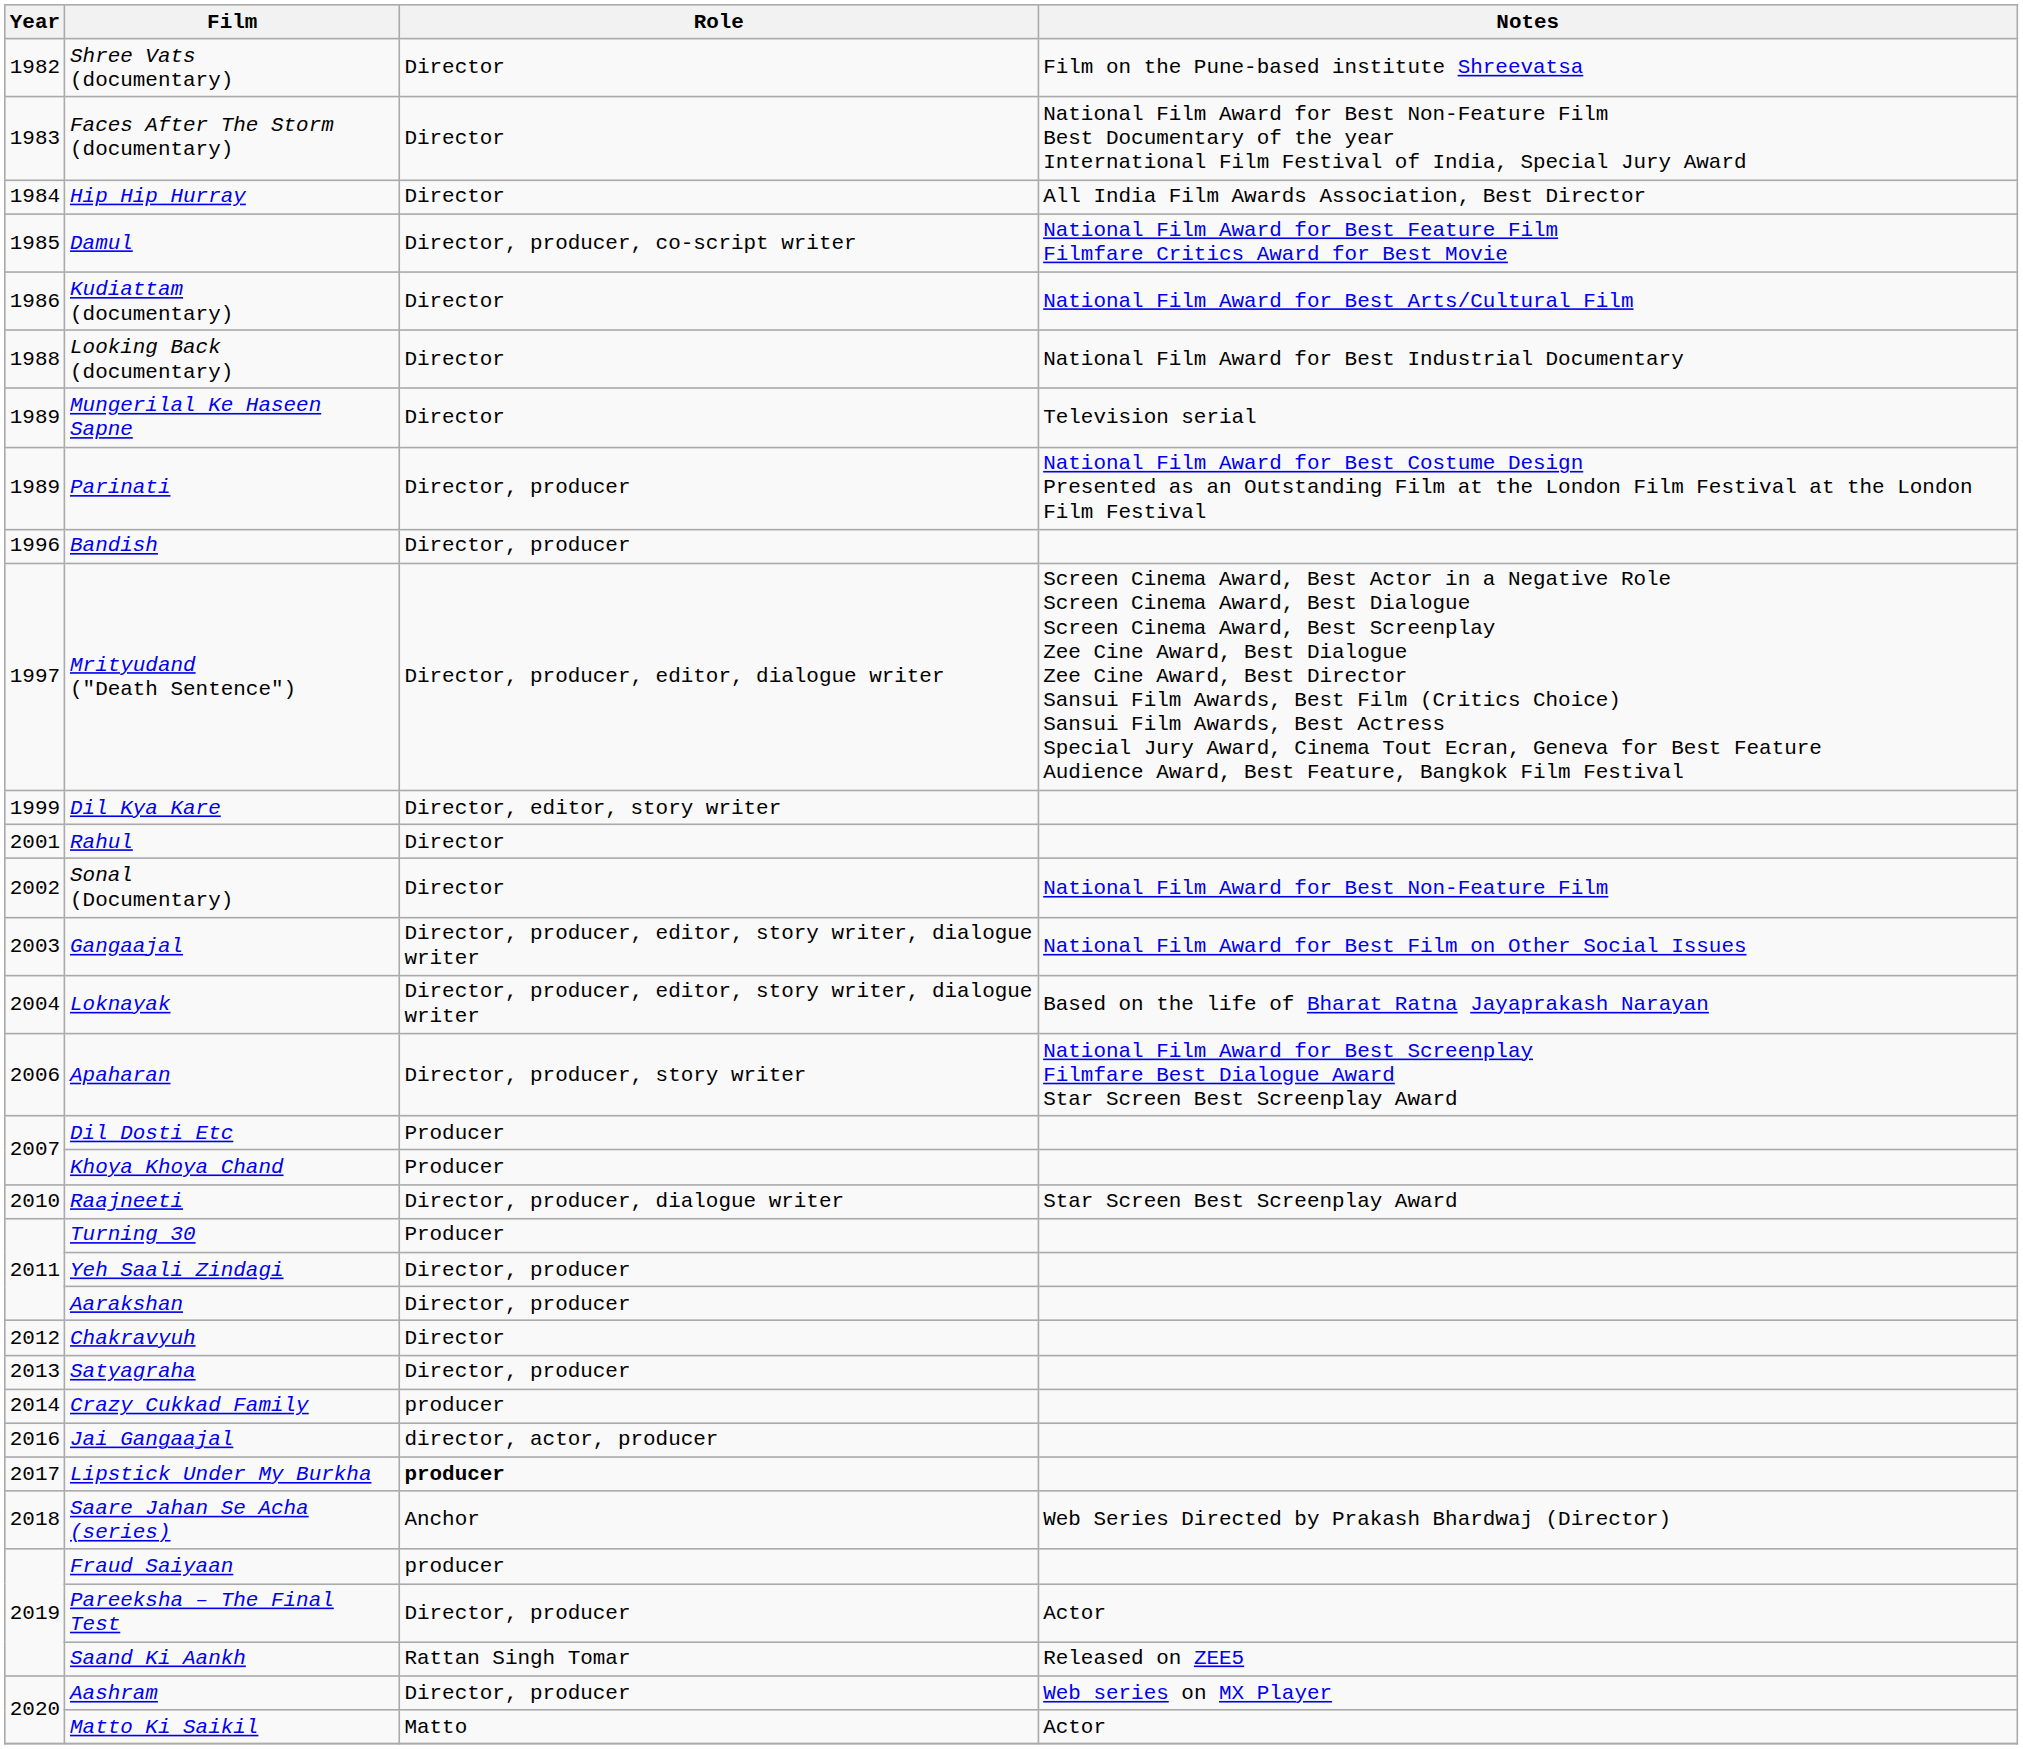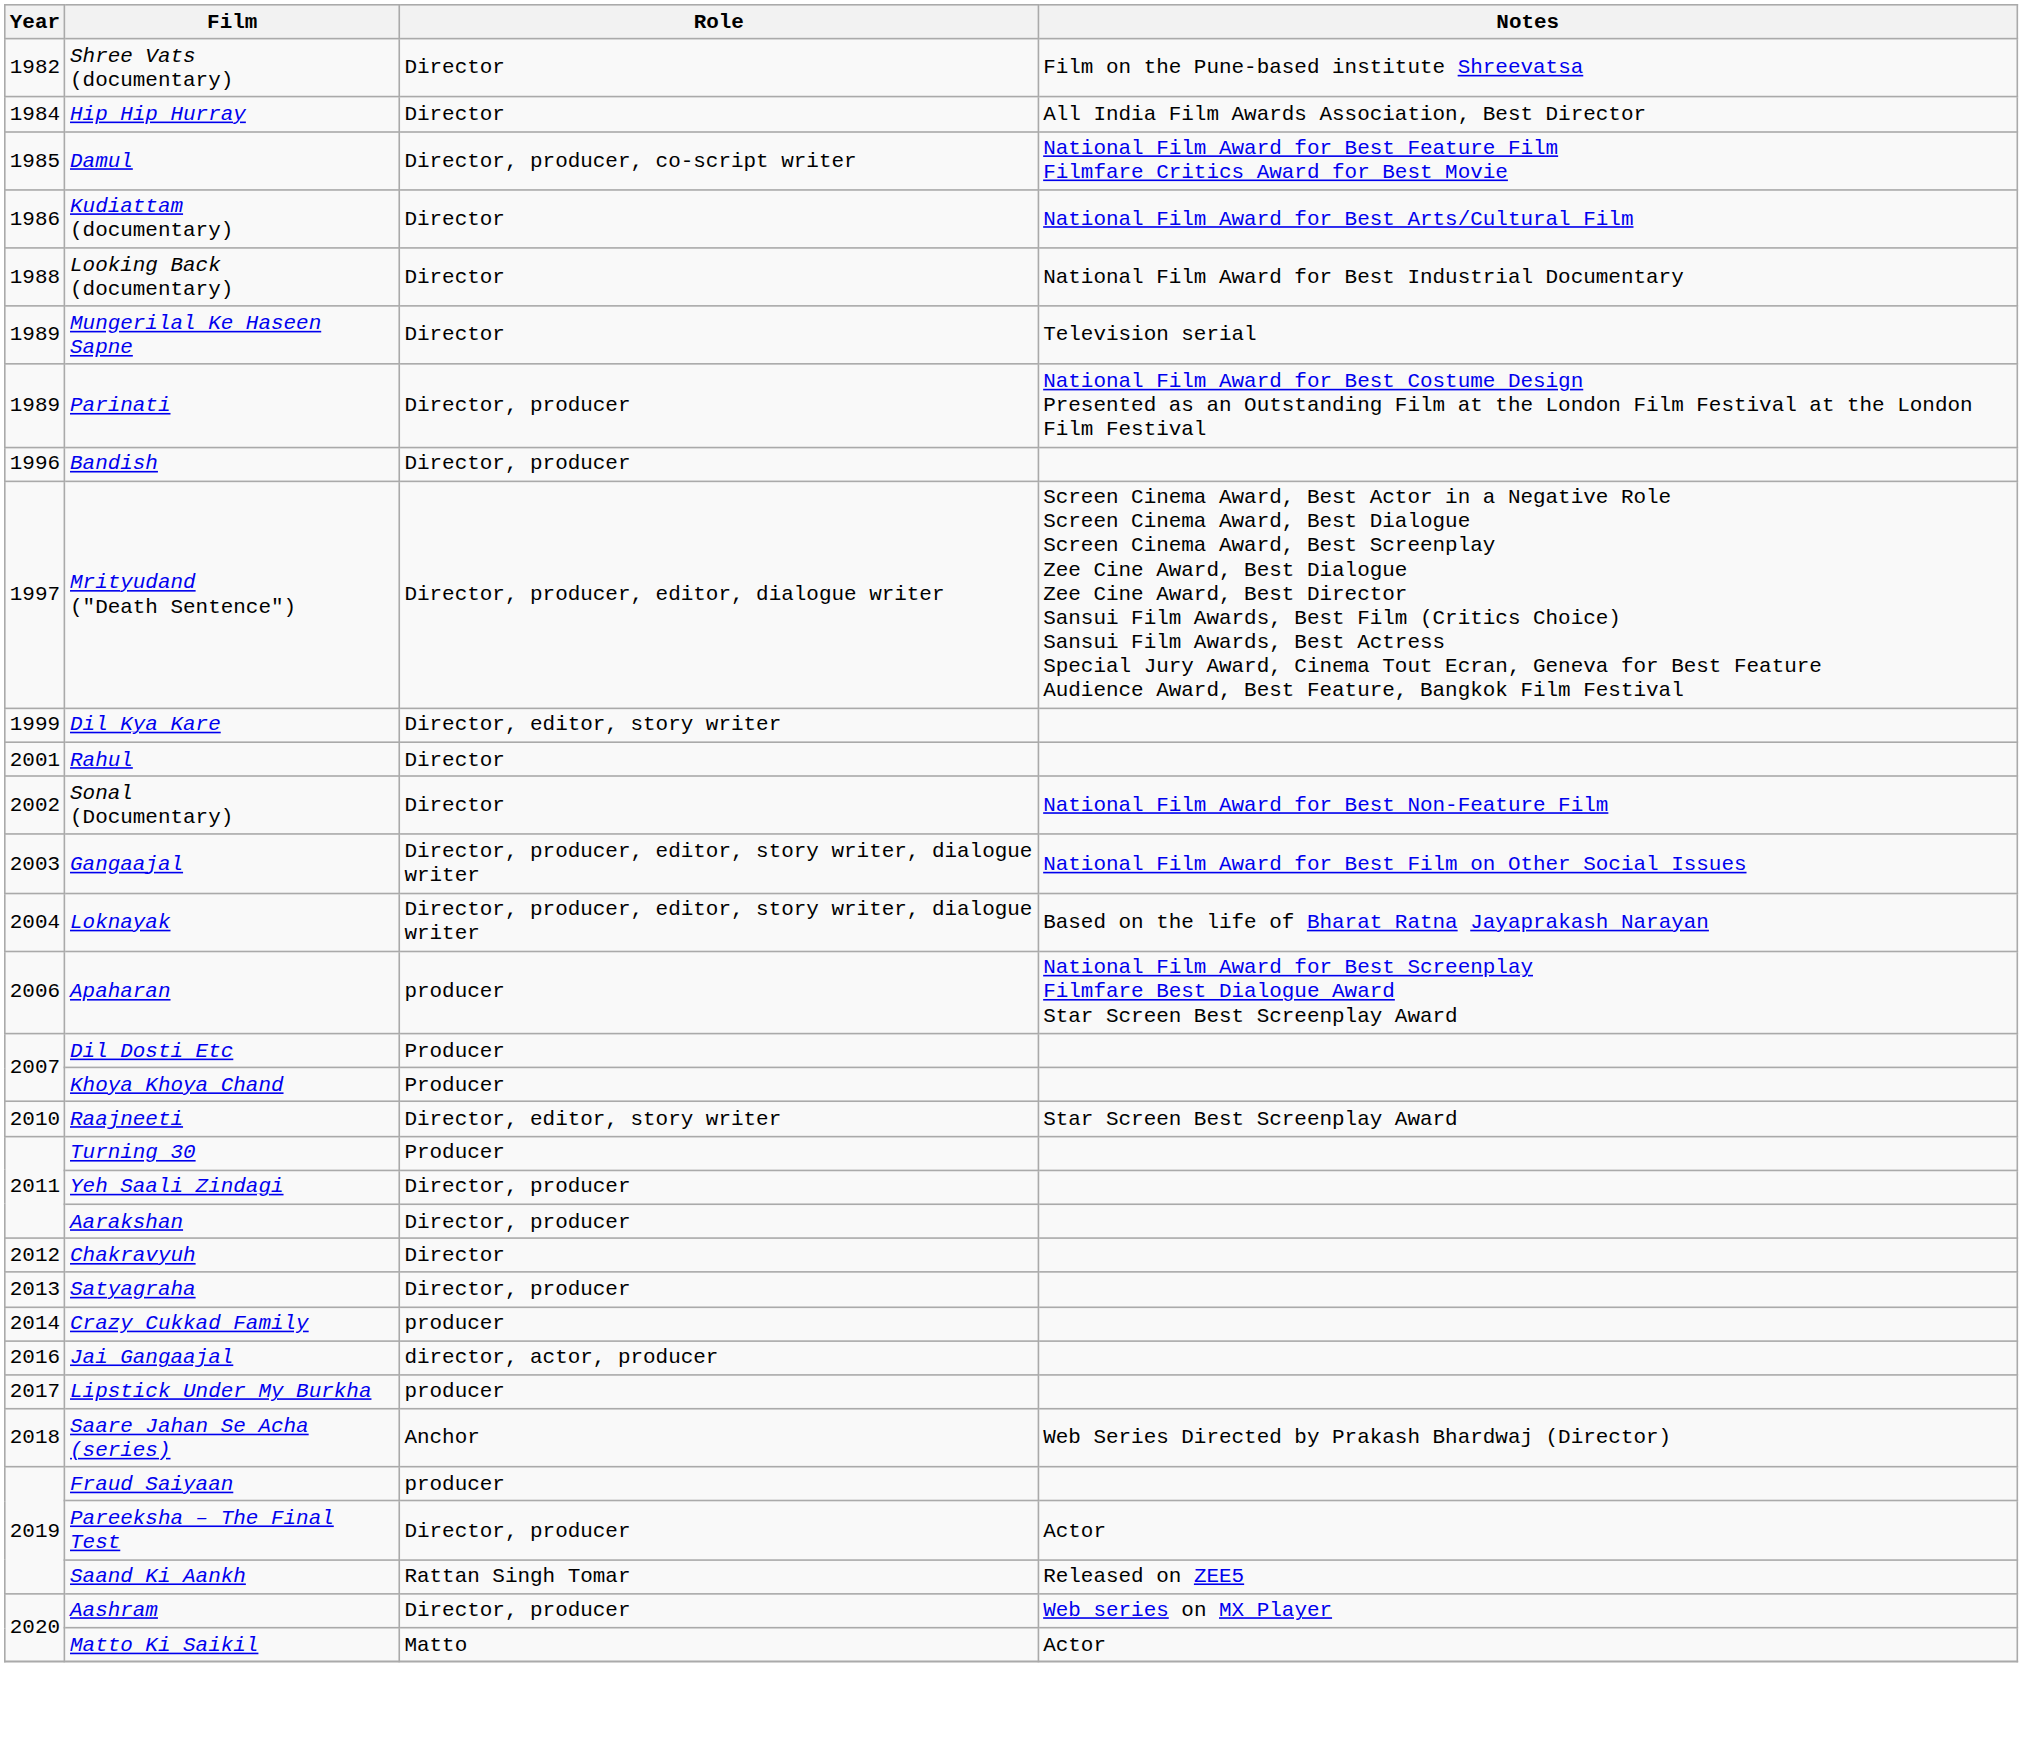- row: 1983 | Faces After The Storm (documentary) | Director | National Film Award for Best Non-Feature Film Best Documentary of the year International Film Festival of India, Special Jury Award
Apaharan | Role: Director, producer, story writer -> producer
Raajneeti | Role: Director, producer, dialogue writer -> Director, editor, story writer
Lipstick Under My Burkha | Role: bold -> normal
